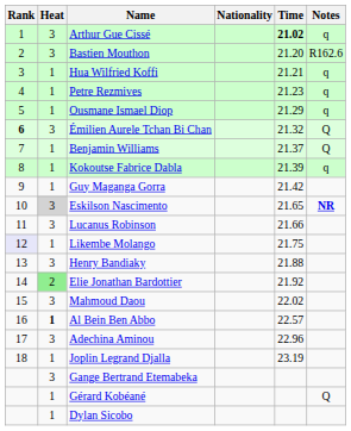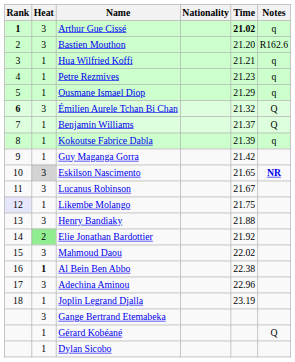Arthur Gue Cissé | Rank: normal -> bold
Lucanus Robinson | Time: 21.66 -> 21.67
Al Bein Ben Abbo | Time: 22.57 -> 22.38
